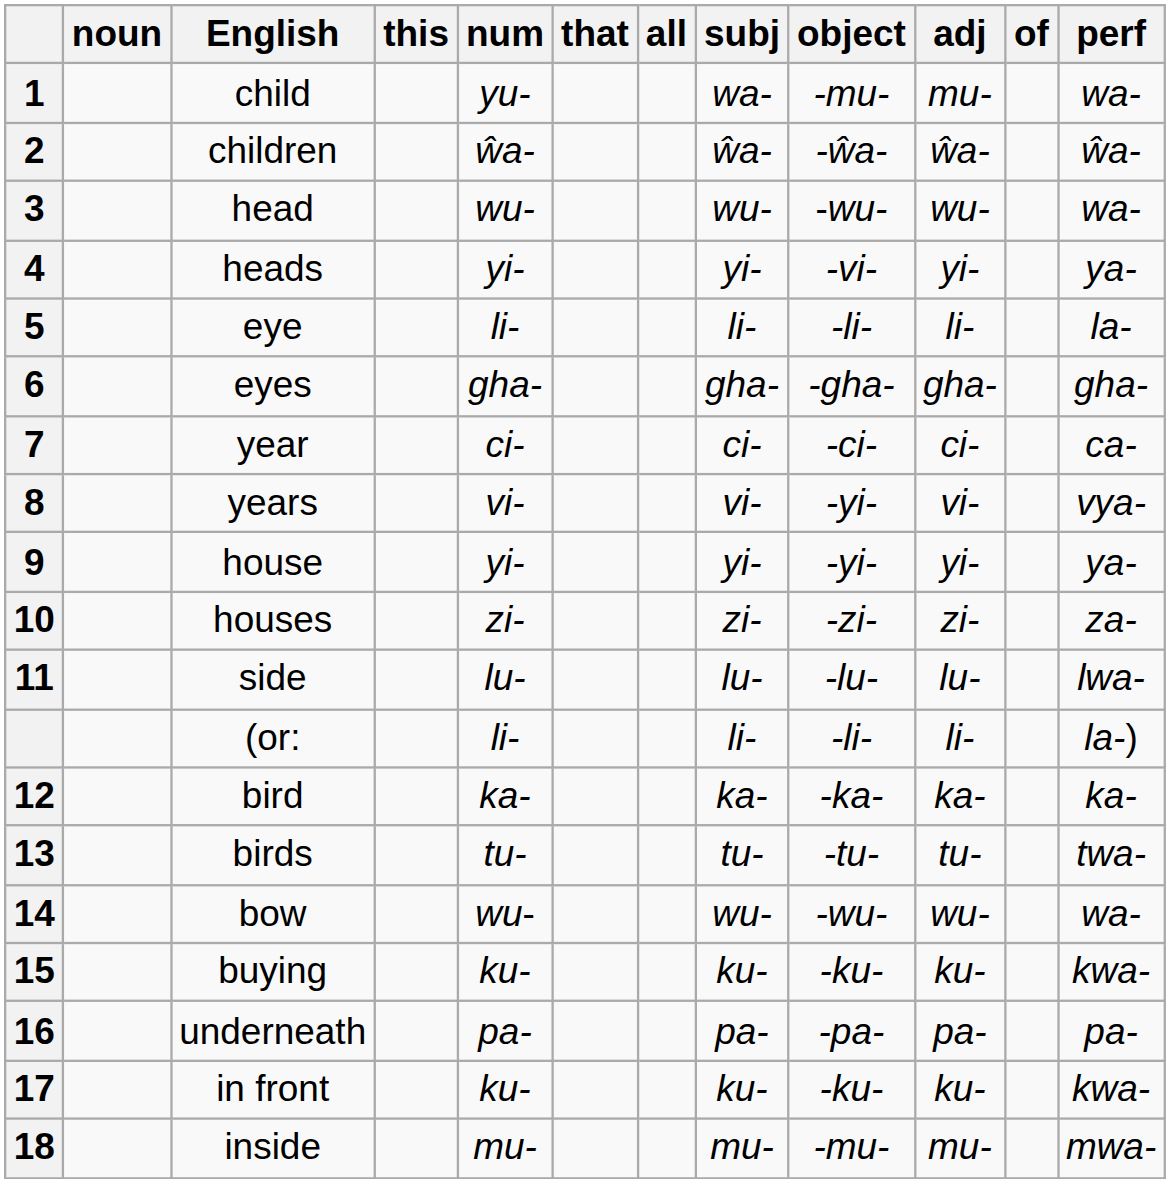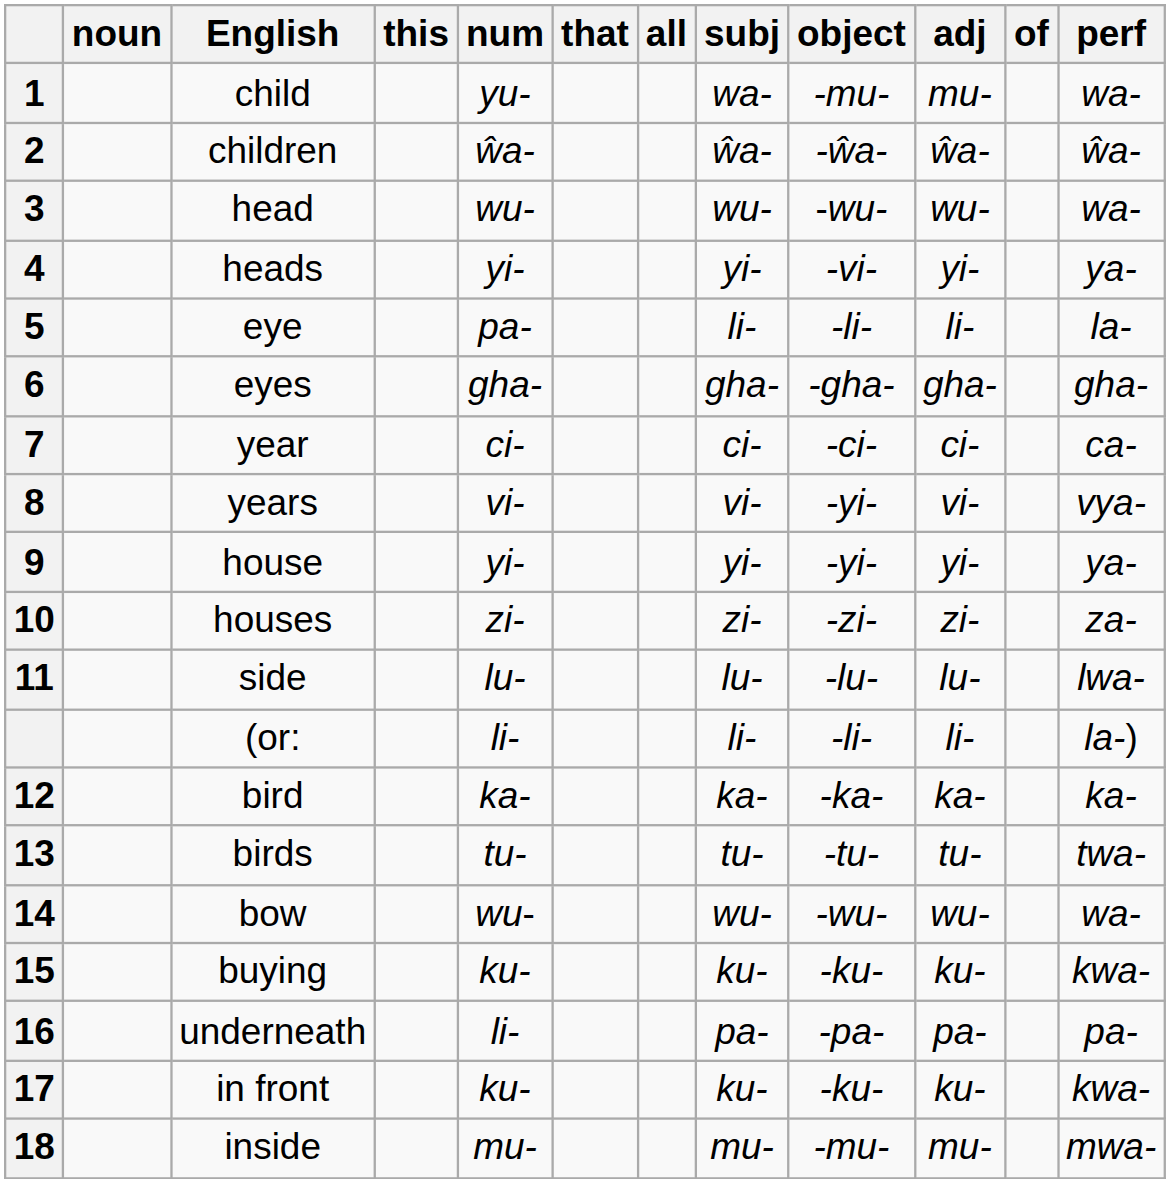eye | num: li- -> pa-
underneath | num: pa- -> li-
